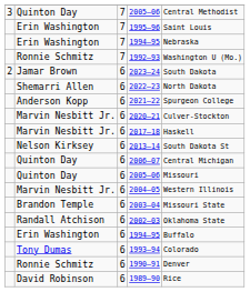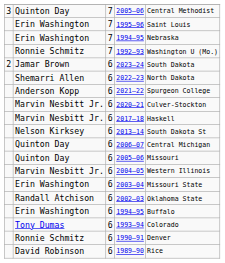2003–04 | column 2: Brandon Temple -> Erin Washington
